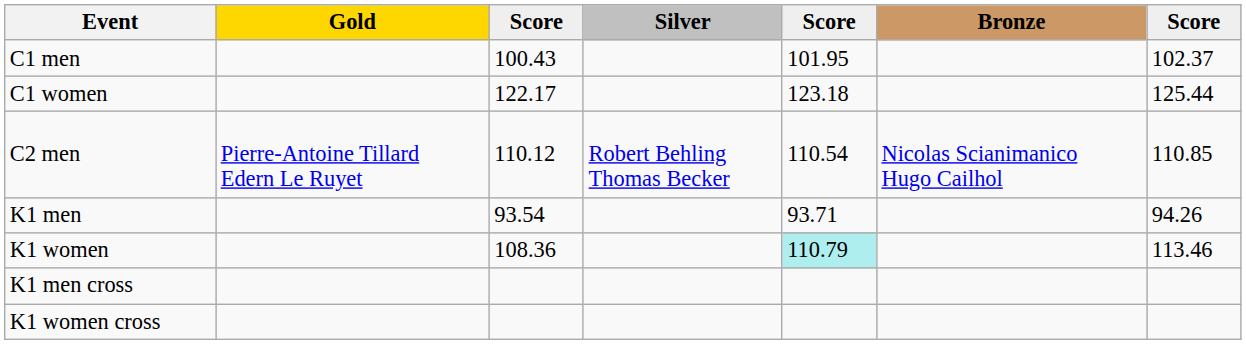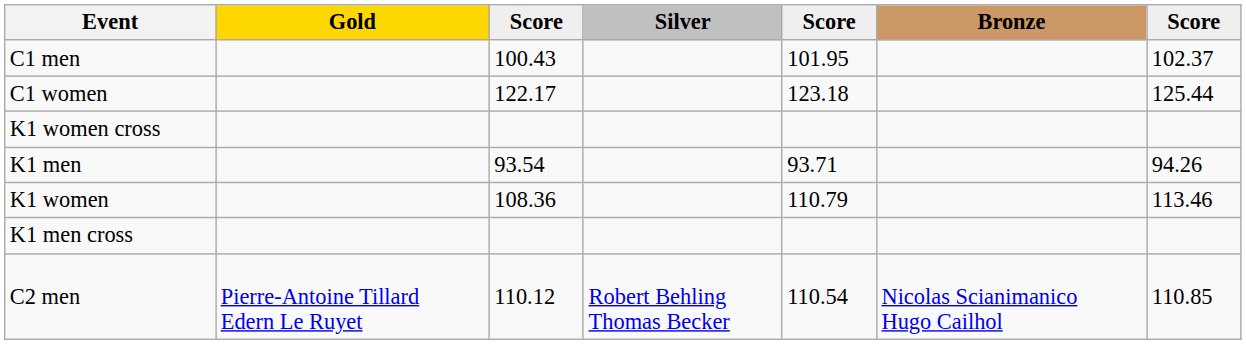rows swapped: C2 men <-> K1 women cross
K1 women | column 5: paleturquoise background -> no background
